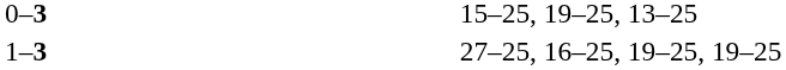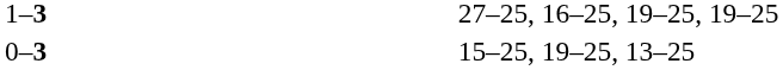rows swapped: 0–3 <-> 1–3
